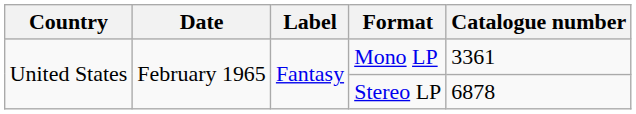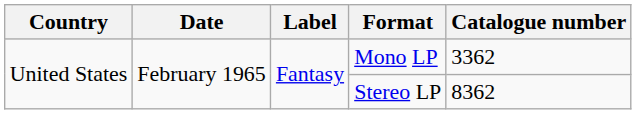Mono LP | Catalogue number: 3361 -> 3362
Stereo LP | Catalogue number: 6878 -> 8362
